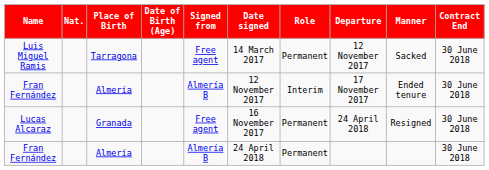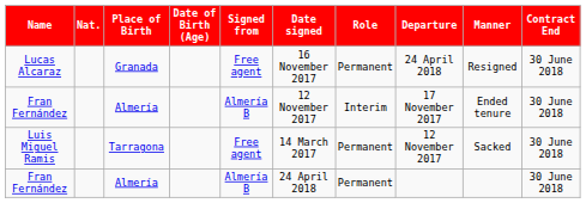rows swapped: Luis Miguel Ramis <-> Lucas Alcaraz
